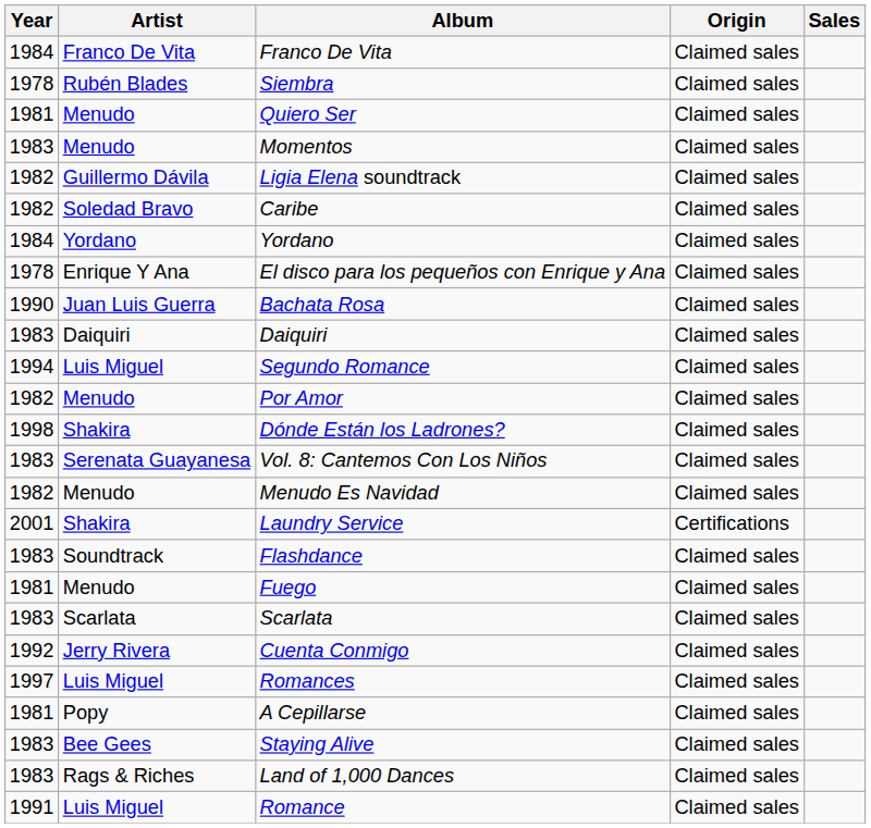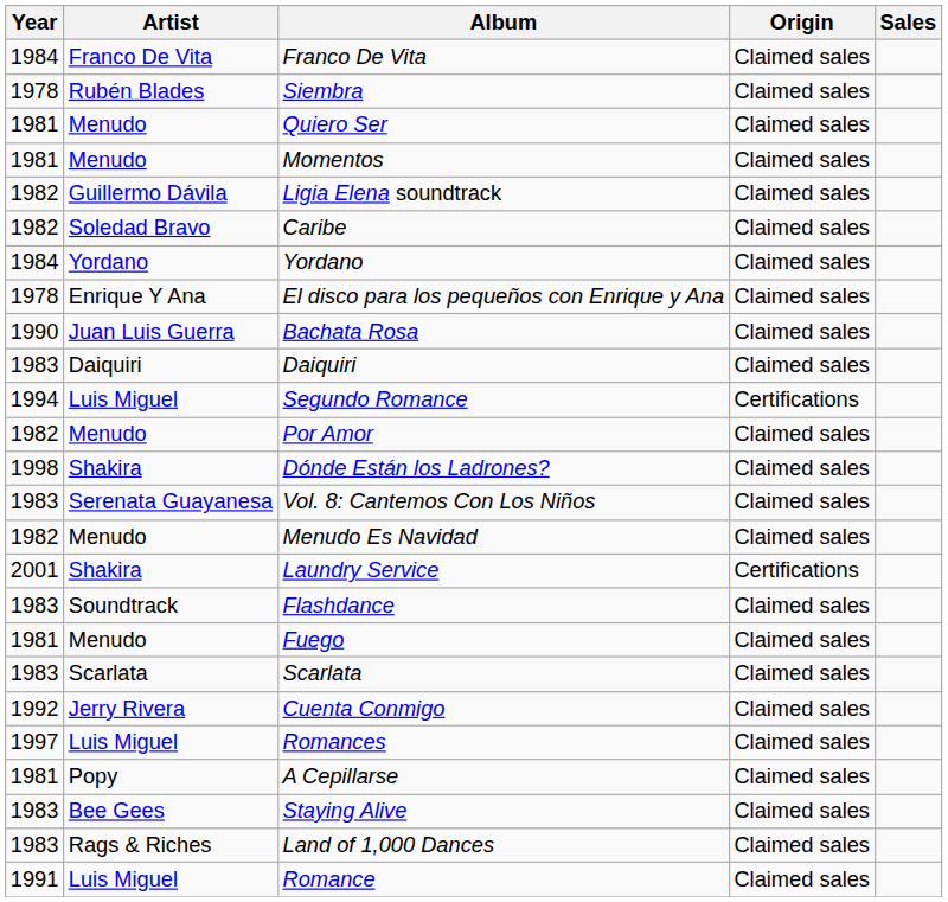Momentos | Year: 1983 -> 1981
Segundo Romance | Origin: Claimed sales -> Certifications
